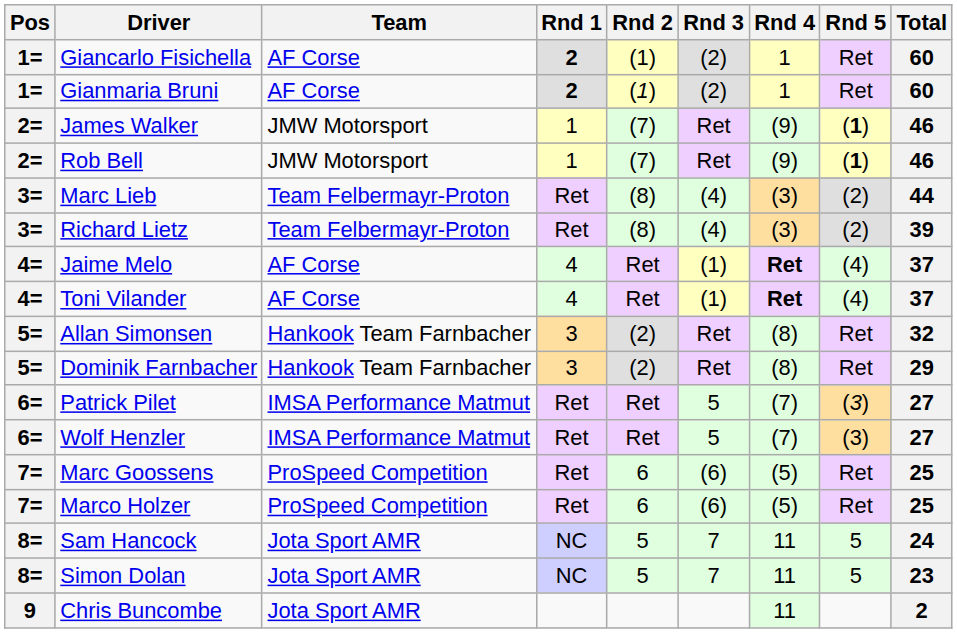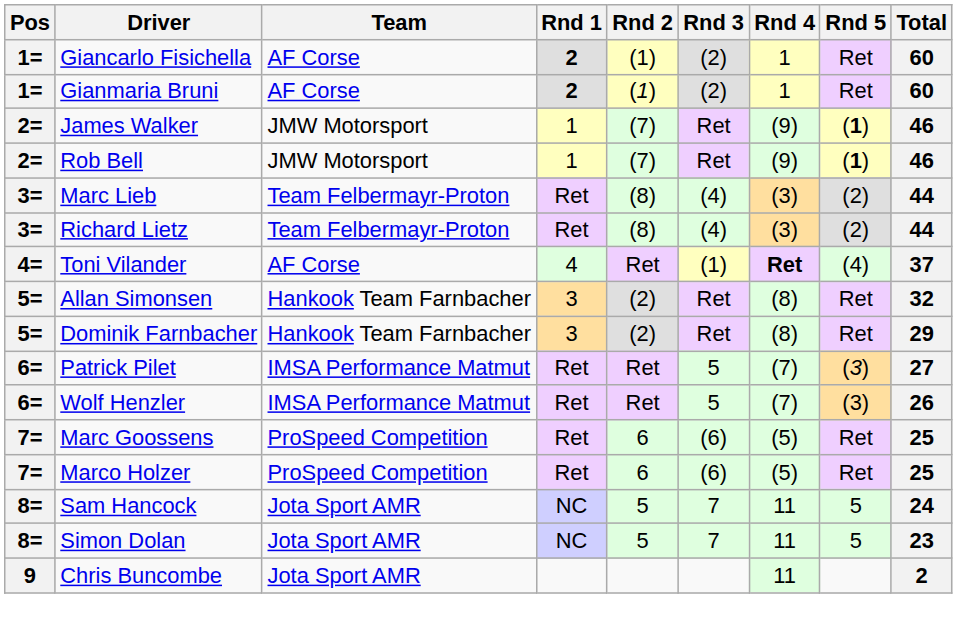Richard Lietz | Total: 39 -> 44
- row: 4= | Jaime Melo | AF Corse | 4 | Ret | (1) | Ret | (4) | 37
Wolf Henzler | Total: 27 -> 26
